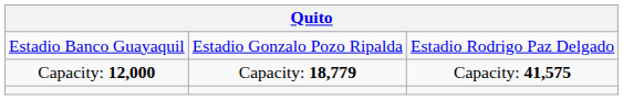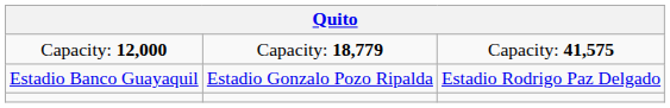rows swapped: Estadio Banco Guayaquil <-> Capacity: 12,000
